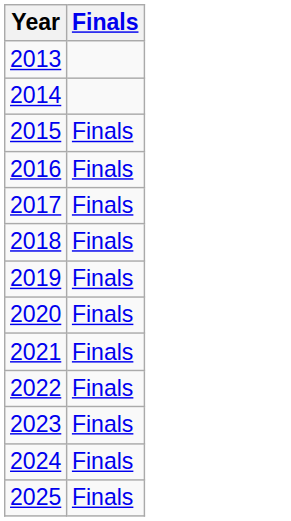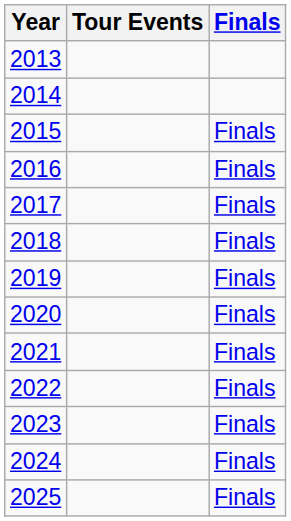+ column: Tour Events
